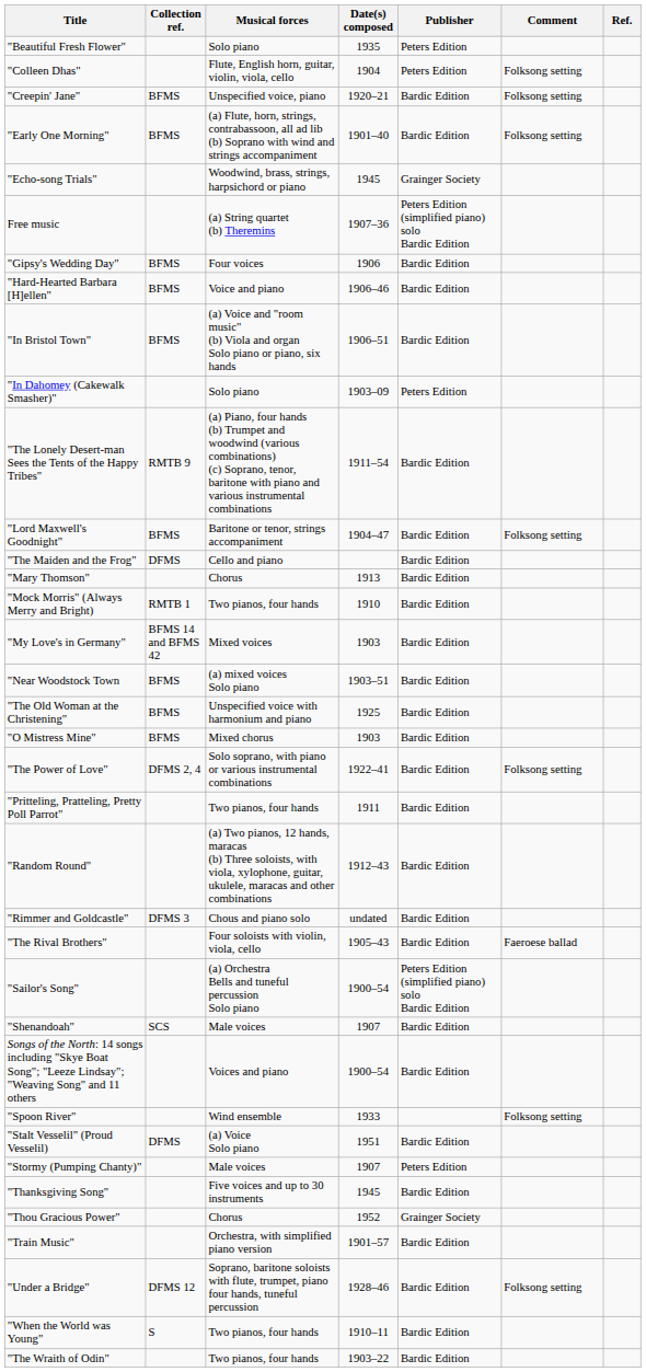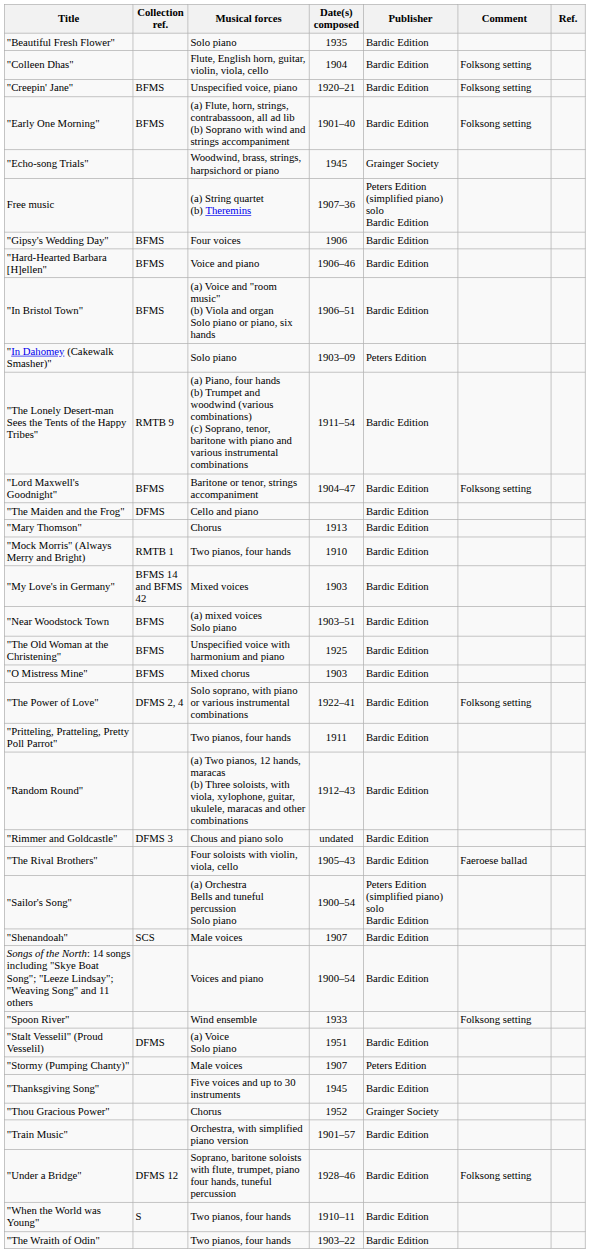"Beautiful Fresh Flower" | Publisher: Peters Edition -> Bardic Edition
"Colleen Dhas" | Publisher: Peters Edition -> Bardic Edition
